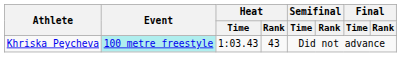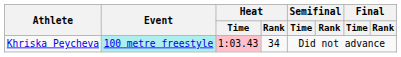Khriska Peycheva | Heat / Time: no background -> pink background
Khriska Peycheva | Heat / Rank: 43 -> 34
